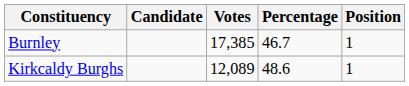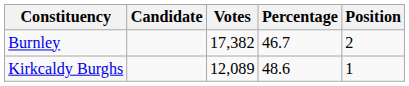Burnley | Votes: 17,385 -> 17,382
Burnley | Position: 1 -> 2
